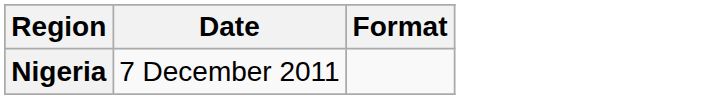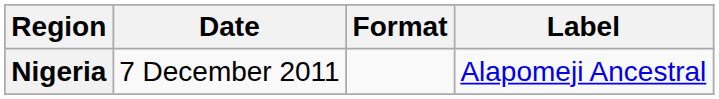+ column: Label | Alapomeji Ancestral
